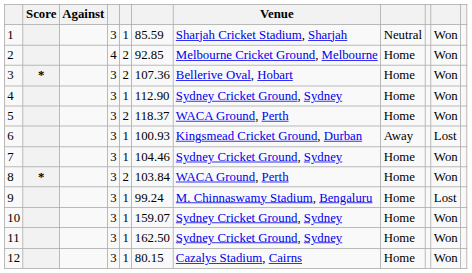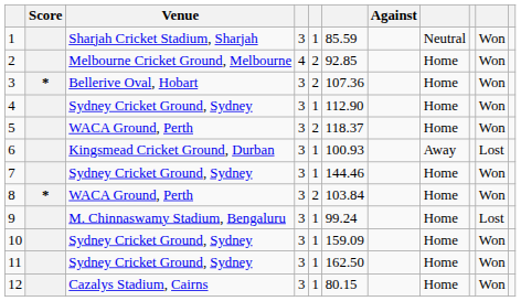columns swapped: Against <-> Venue
7 | column 6: 104.46 -> 144.46
10 | column 6: 159.07 -> 159.09
